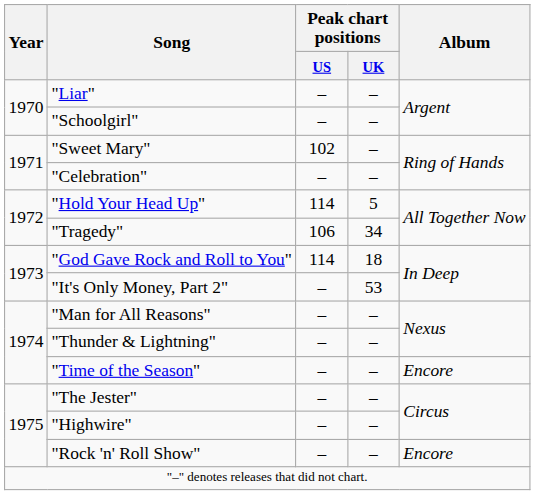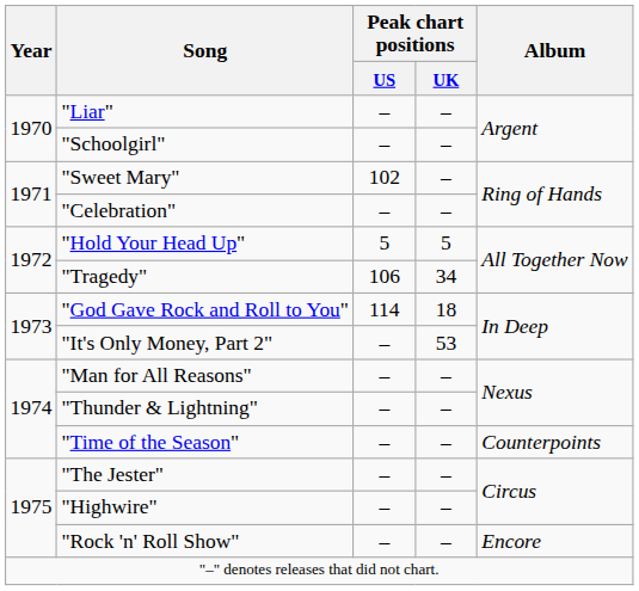"Hold Your Head Up" | Peak chart positions / US: 114 -> 5
"Time of the Season" | Album: Encore -> Counterpoints
